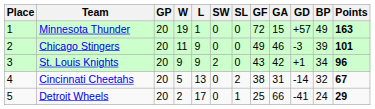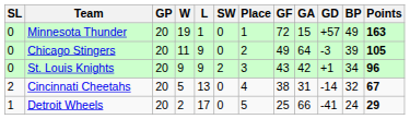columns swapped: Place <-> SL
Chicago Stingers | GA: 46 -> 64
Chicago Stingers | Points: 101 -> 105
